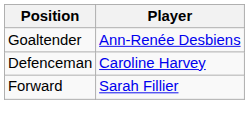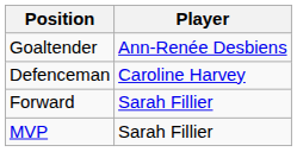+ row: MVP | Sarah Fillier
